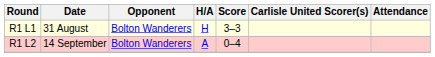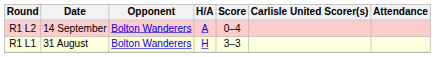rows swapped: R1 L1 <-> R1 L2
